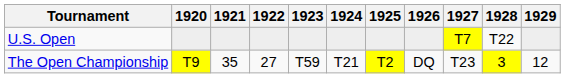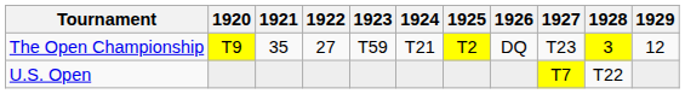rows swapped: The Open Championship <-> U.S. Open
